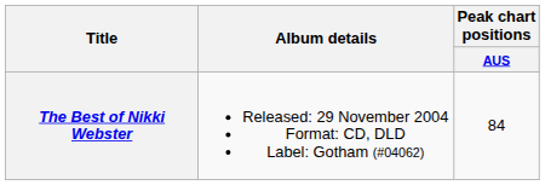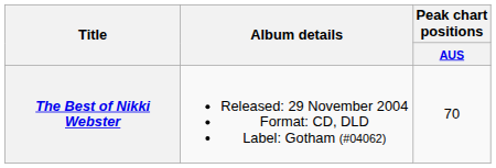The Best of Nikki Webster | Peak chart positions / AUS: 84 -> 70
